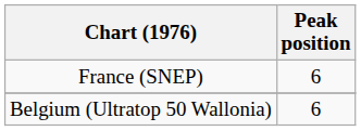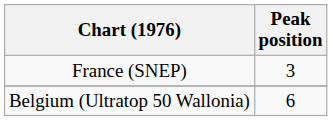France (SNEP) | Peak position: 6 -> 3
